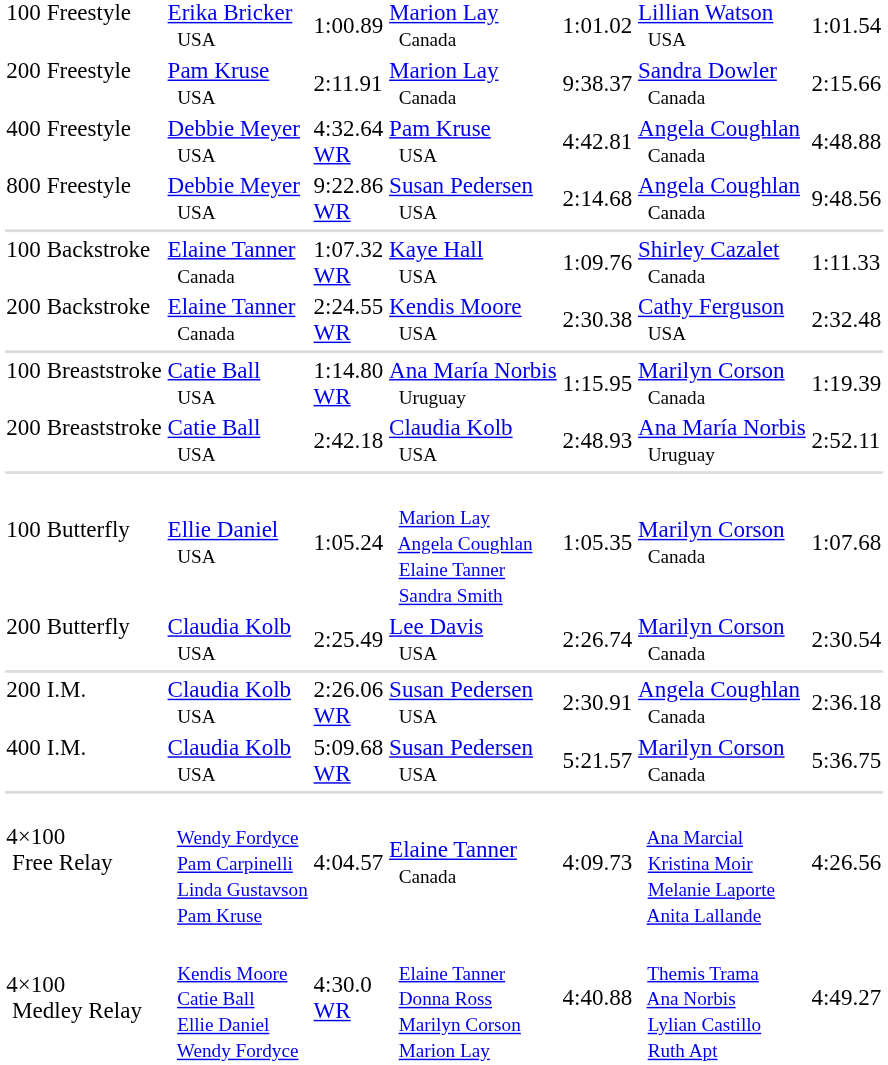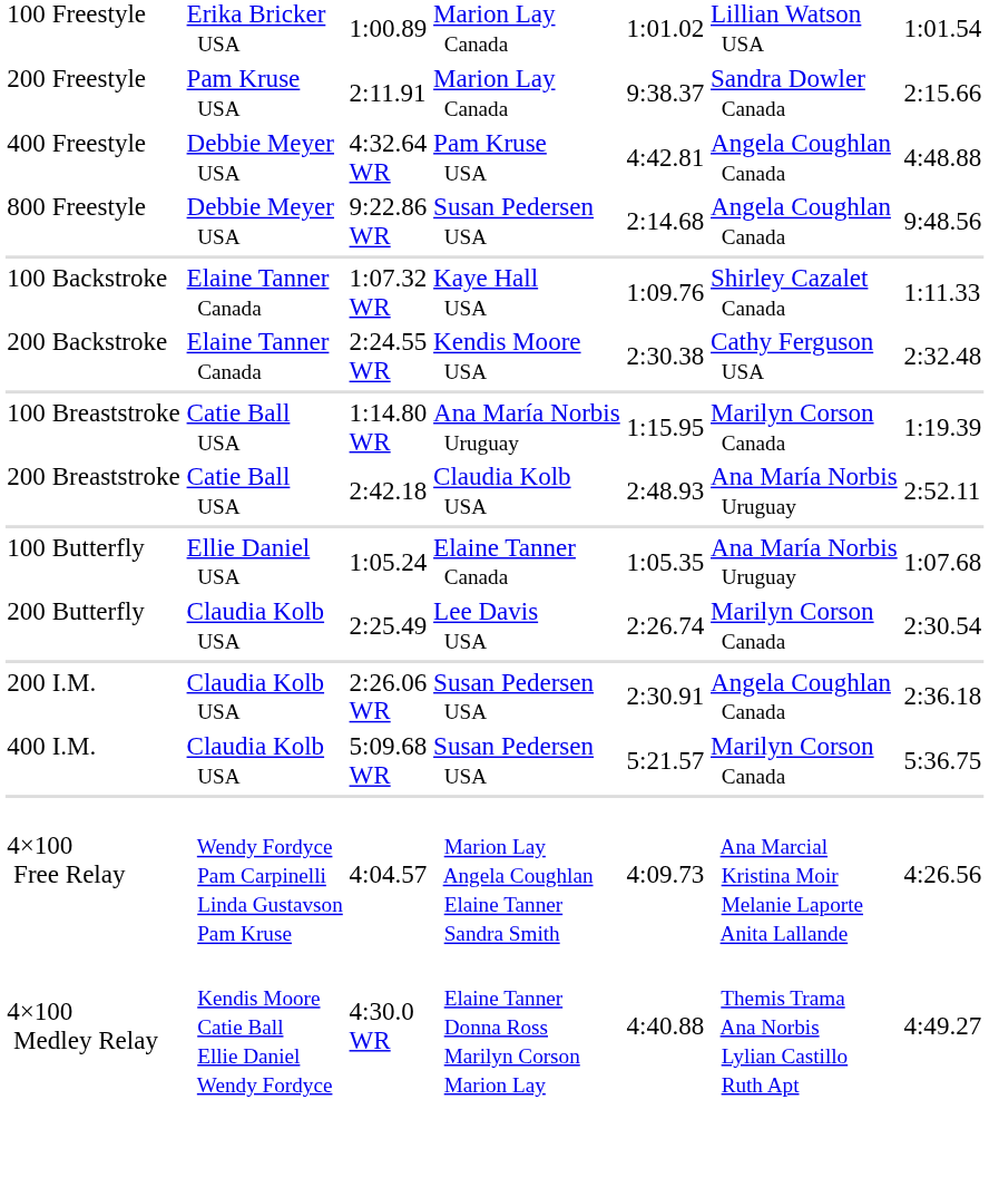100 Butterfly | column 4: Marion Lay Angela Coughlan Elaine Tanner Sandra Smith -> Elaine Tanner Canada
100 Butterfly | column 6: Marilyn Corson Canada -> Ana María Norbis Uruguay
4×100 Free Relay | column 4: Elaine Tanner Canada -> Marion Lay Angela Coughlan Elaine Tanner Sandra Smith
